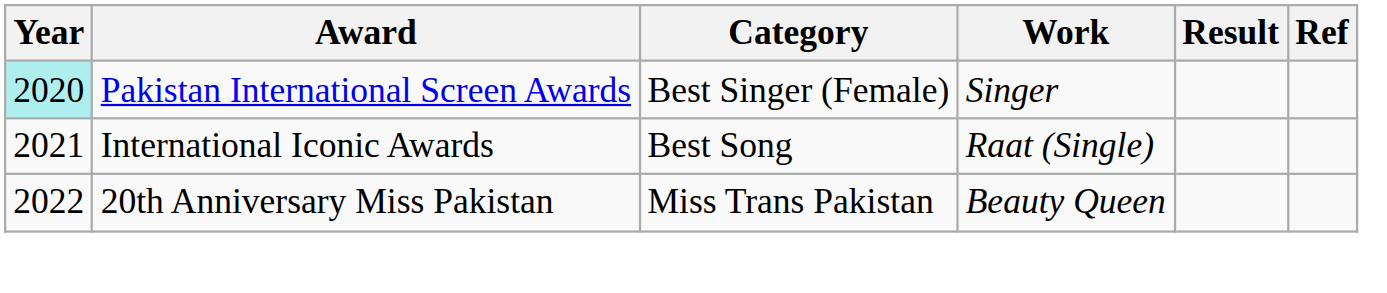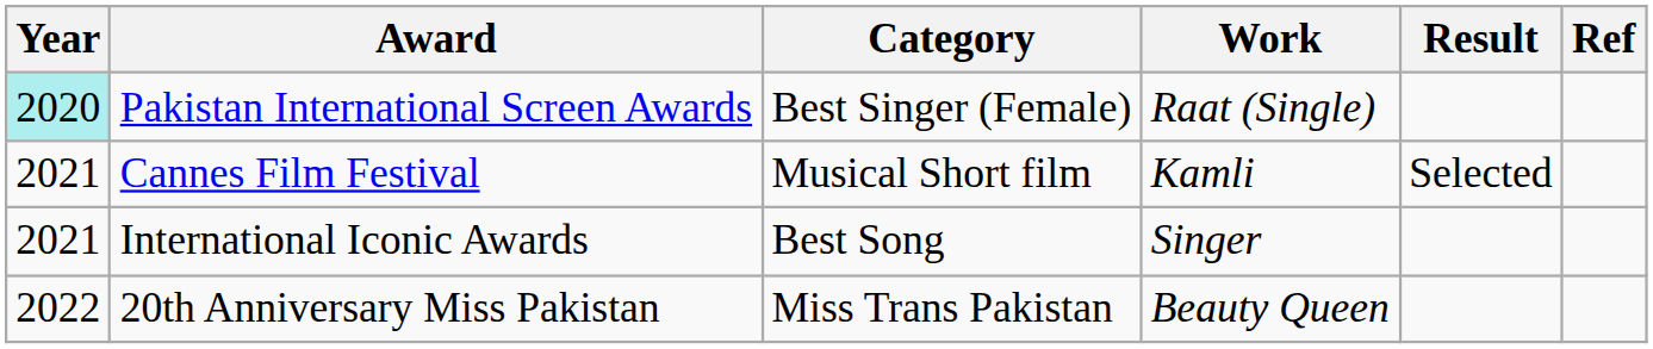Pakistan International Screen Awards | Work: Singer -> Raat (Single)
+ row: 2021 | Cannes Film Festival | Musical Short film | Kamli | Selected
International Iconic Awards | Work: Raat (Single) -> Singer
